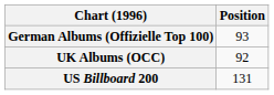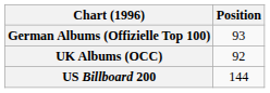US Billboard 200 | Position: 131 -> 144
